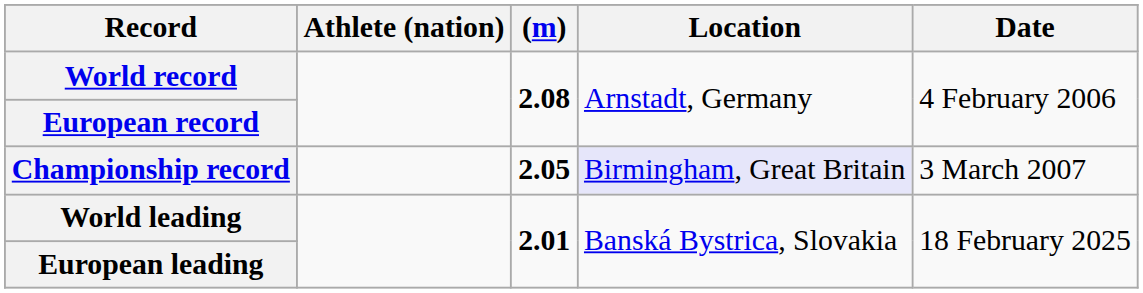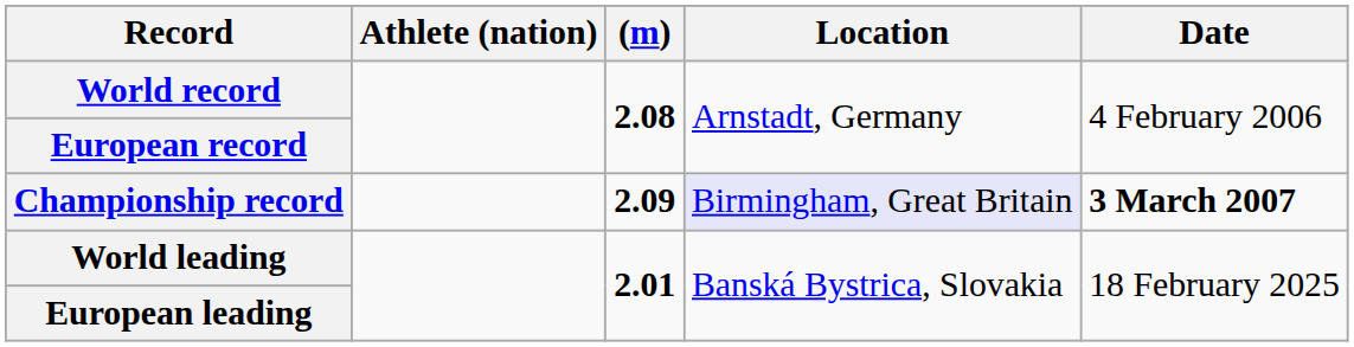Championship record | (m): 2.05 -> 2.09
Championship record | Date: normal -> bold
